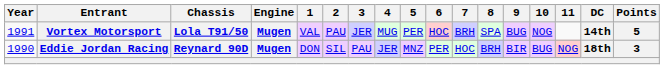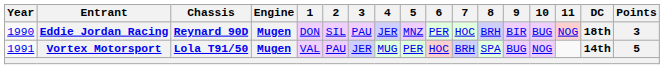rows swapped: Eddie Jordan Racing <-> Vortex Motorsport
